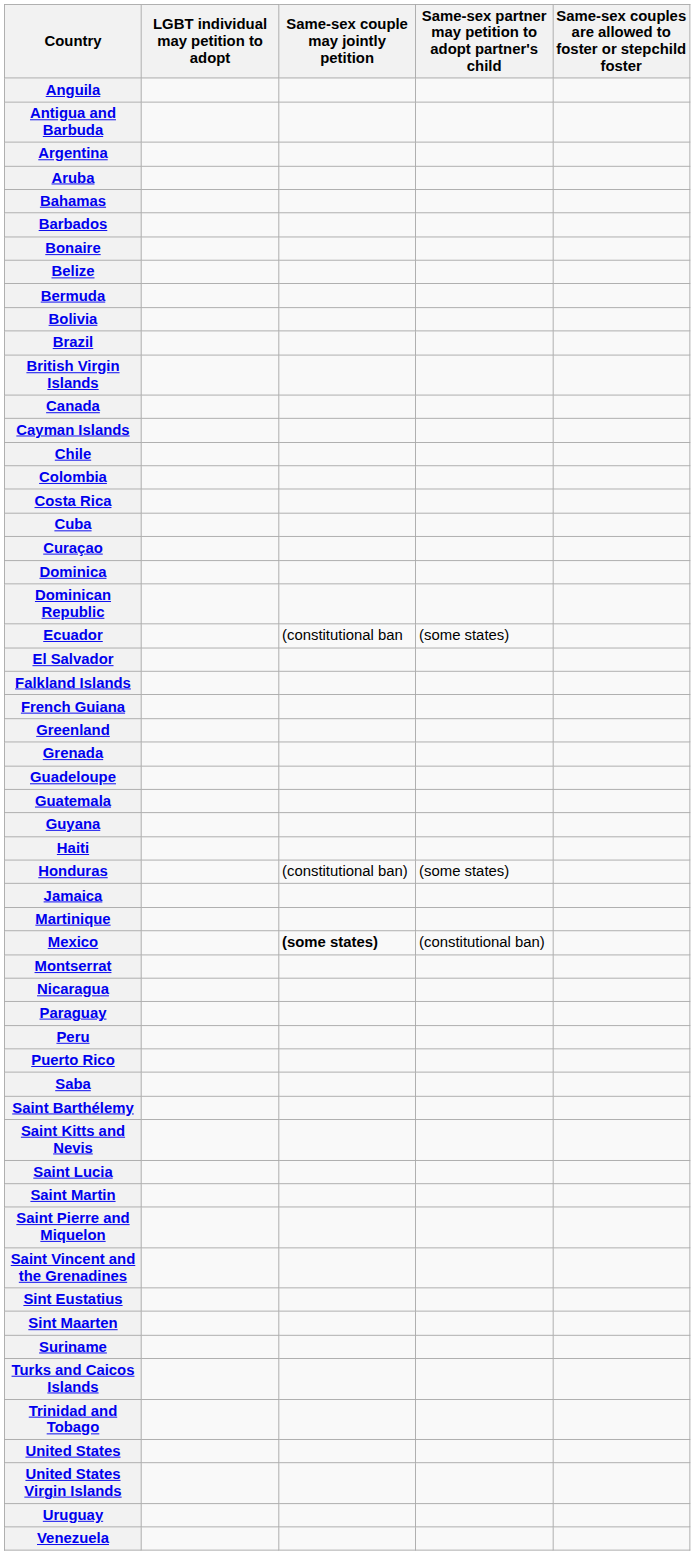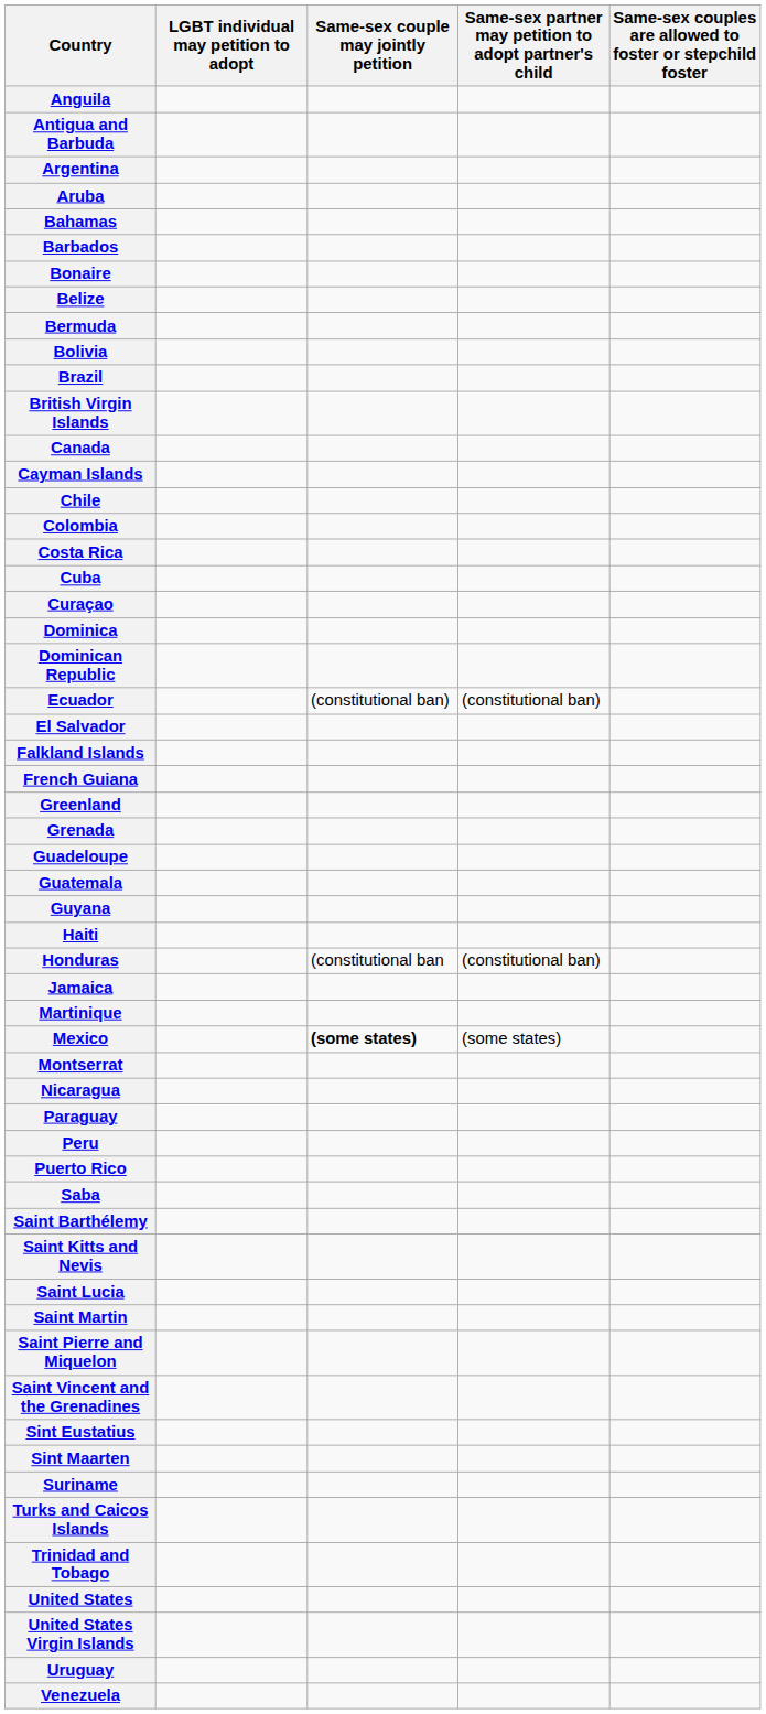Ecuador | Same-sex couple may jointly petition: (constitutional ban -> (constitutional ban)
Ecuador | Same-sex partner may petition to adopt partner's child: (some states) -> (constitutional ban)
Honduras | Same-sex couple may jointly petition: (constitutional ban) -> (constitutional ban
Honduras | Same-sex partner may petition to adopt partner's child: (some states) -> (constitutional ban)
Mexico | Same-sex partner may petition to adopt partner's child: (constitutional ban) -> (some states)
